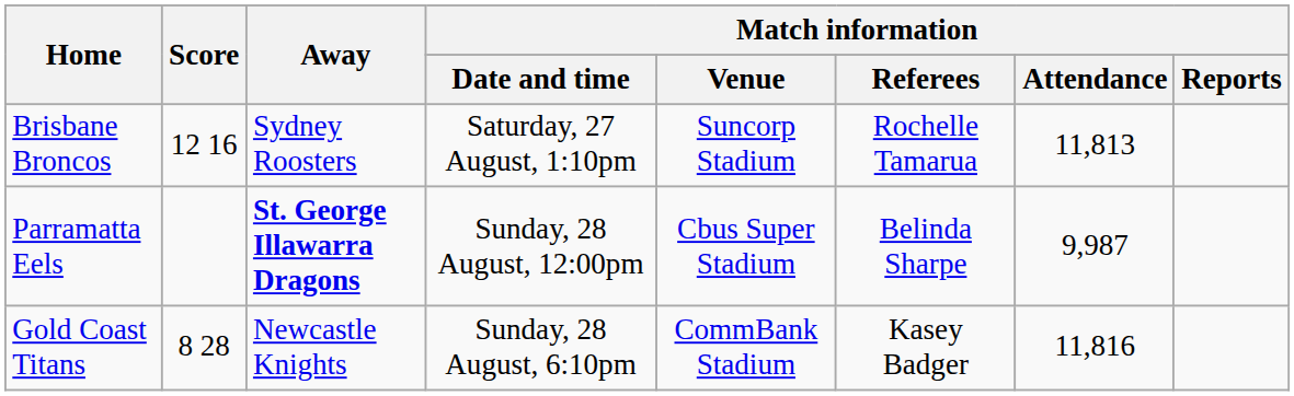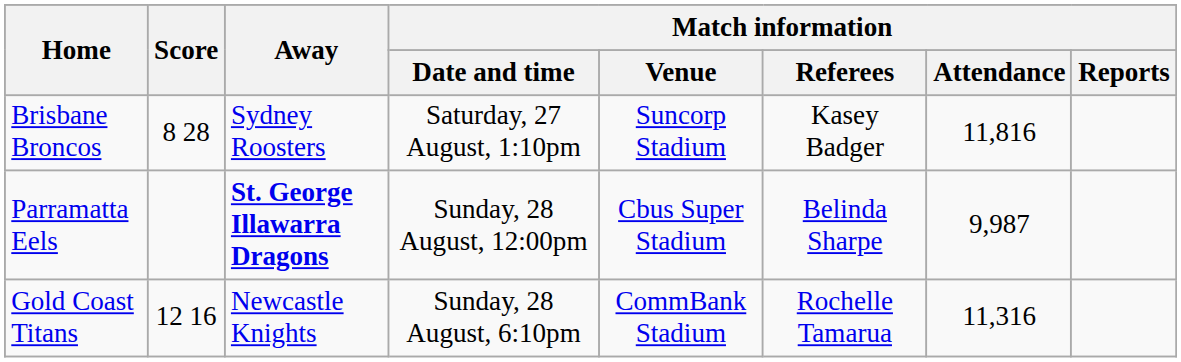Brisbane Broncos | Score: 12 16 -> 8 28
Brisbane Broncos | Match information / Referees: Rochelle Tamarua -> Kasey Badger
Brisbane Broncos | Match information / Attendance: 11,813 -> 11,816
Gold Coast Titans | Score: 8 28 -> 12 16
Gold Coast Titans | Match information / Referees: Kasey Badger -> Rochelle Tamarua
Gold Coast Titans | Match information / Attendance: 11,816 -> 11,316
